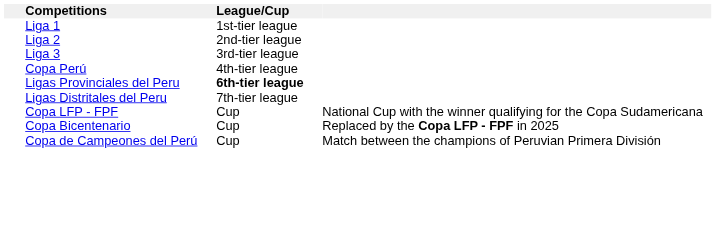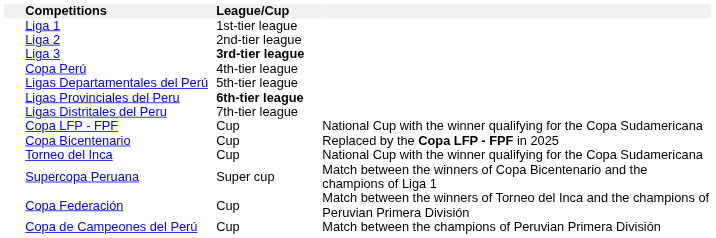Liga 3 | League/Cup: normal -> bold
+ row: Ligas Departamentales del Perú | 5th-tier league
+ row: Torneo del Inca | Cup | National Cup with the winner qualifying for the Copa Sudamericana
+ row: Supercopa Peruana | Super cup | Match between the winners of Copa Bicentenario and the champions of Liga 1
+ row: Copa Federación | Cup | Match between the winners of Torneo del Inca and the champions of Peruvian Primera División
